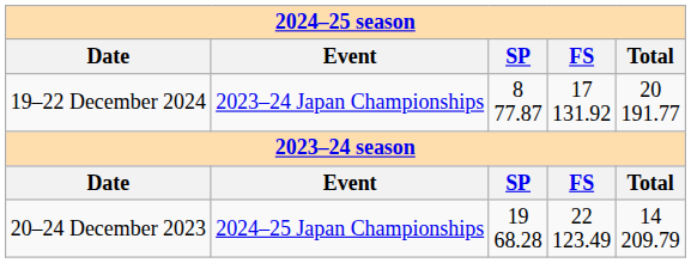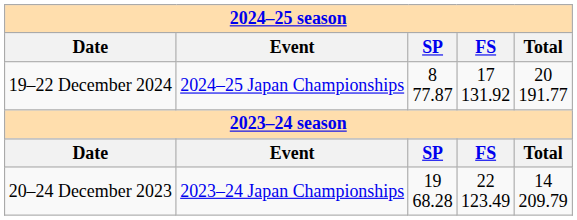19–22 December 2024 | Event: 2023–24 Japan Championships -> 2024–25 Japan Championships
20–24 December 2023 | Event: 2024–25 Japan Championships -> 2023–24 Japan Championships
